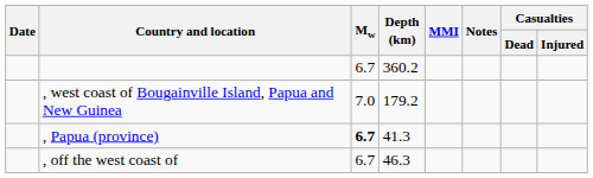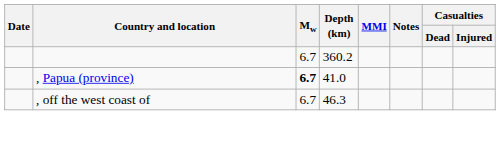- row: , west coast of Bougainville Island, Papua and New Guinea | 7.0 | 179.2
, Papua (province) | Depth (km): 41.3 -> 41.0
